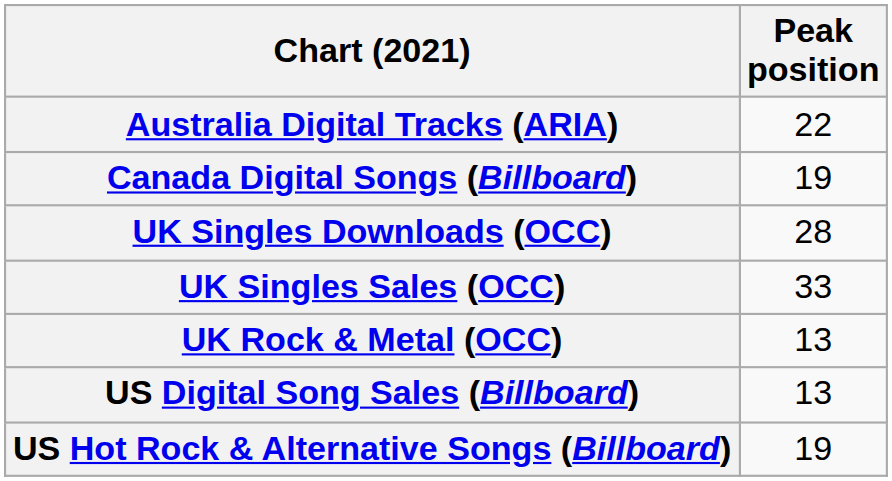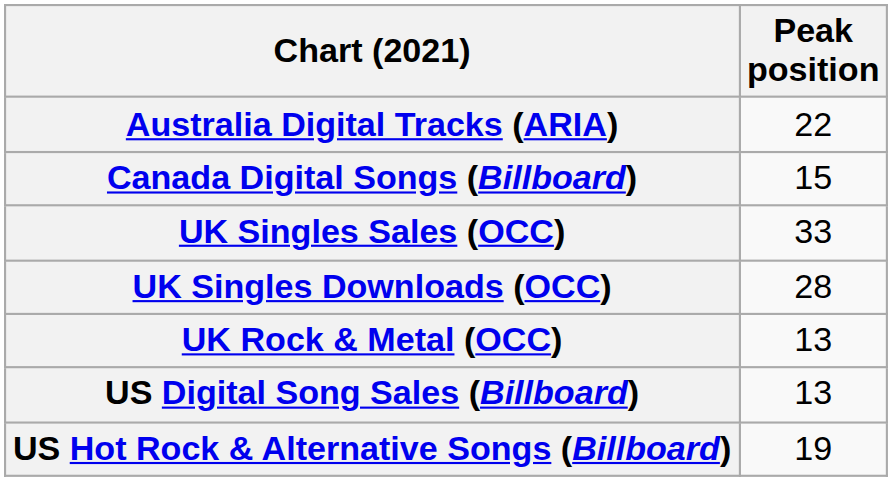Canada Digital Songs (Billboard) | Peak position: 19 -> 15
rows swapped: UK Singles Downloads (OCC) <-> UK Singles Sales (OCC)
